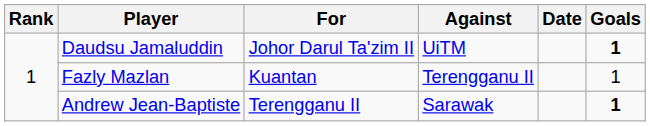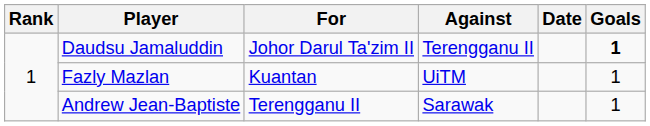Daudsu Jamaluddin | Against: UiTM -> Terengganu II
Fazly Mazlan | Against: Terengganu II -> UiTM
Andrew Jean-Baptiste | Goals: bold -> normal
